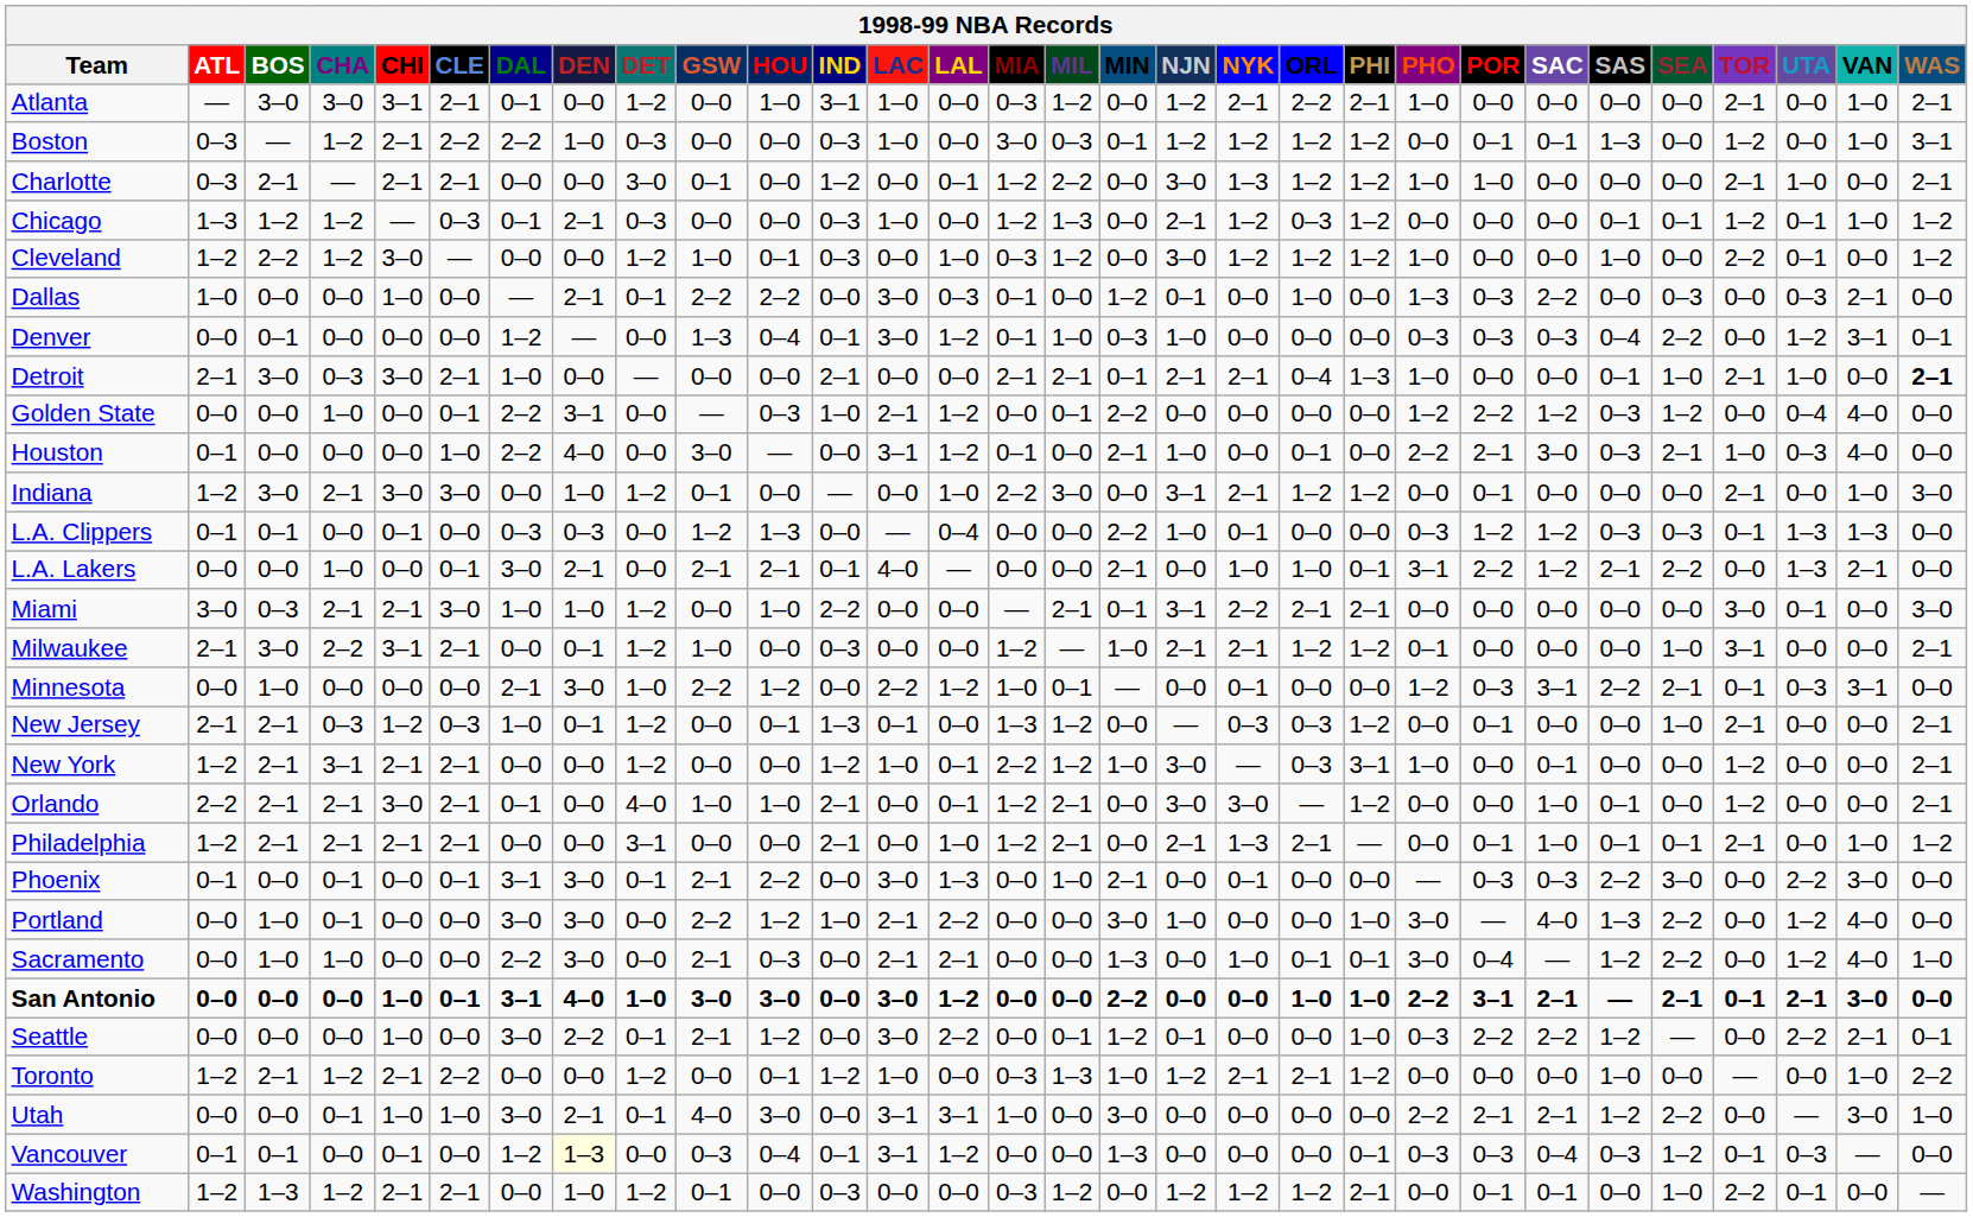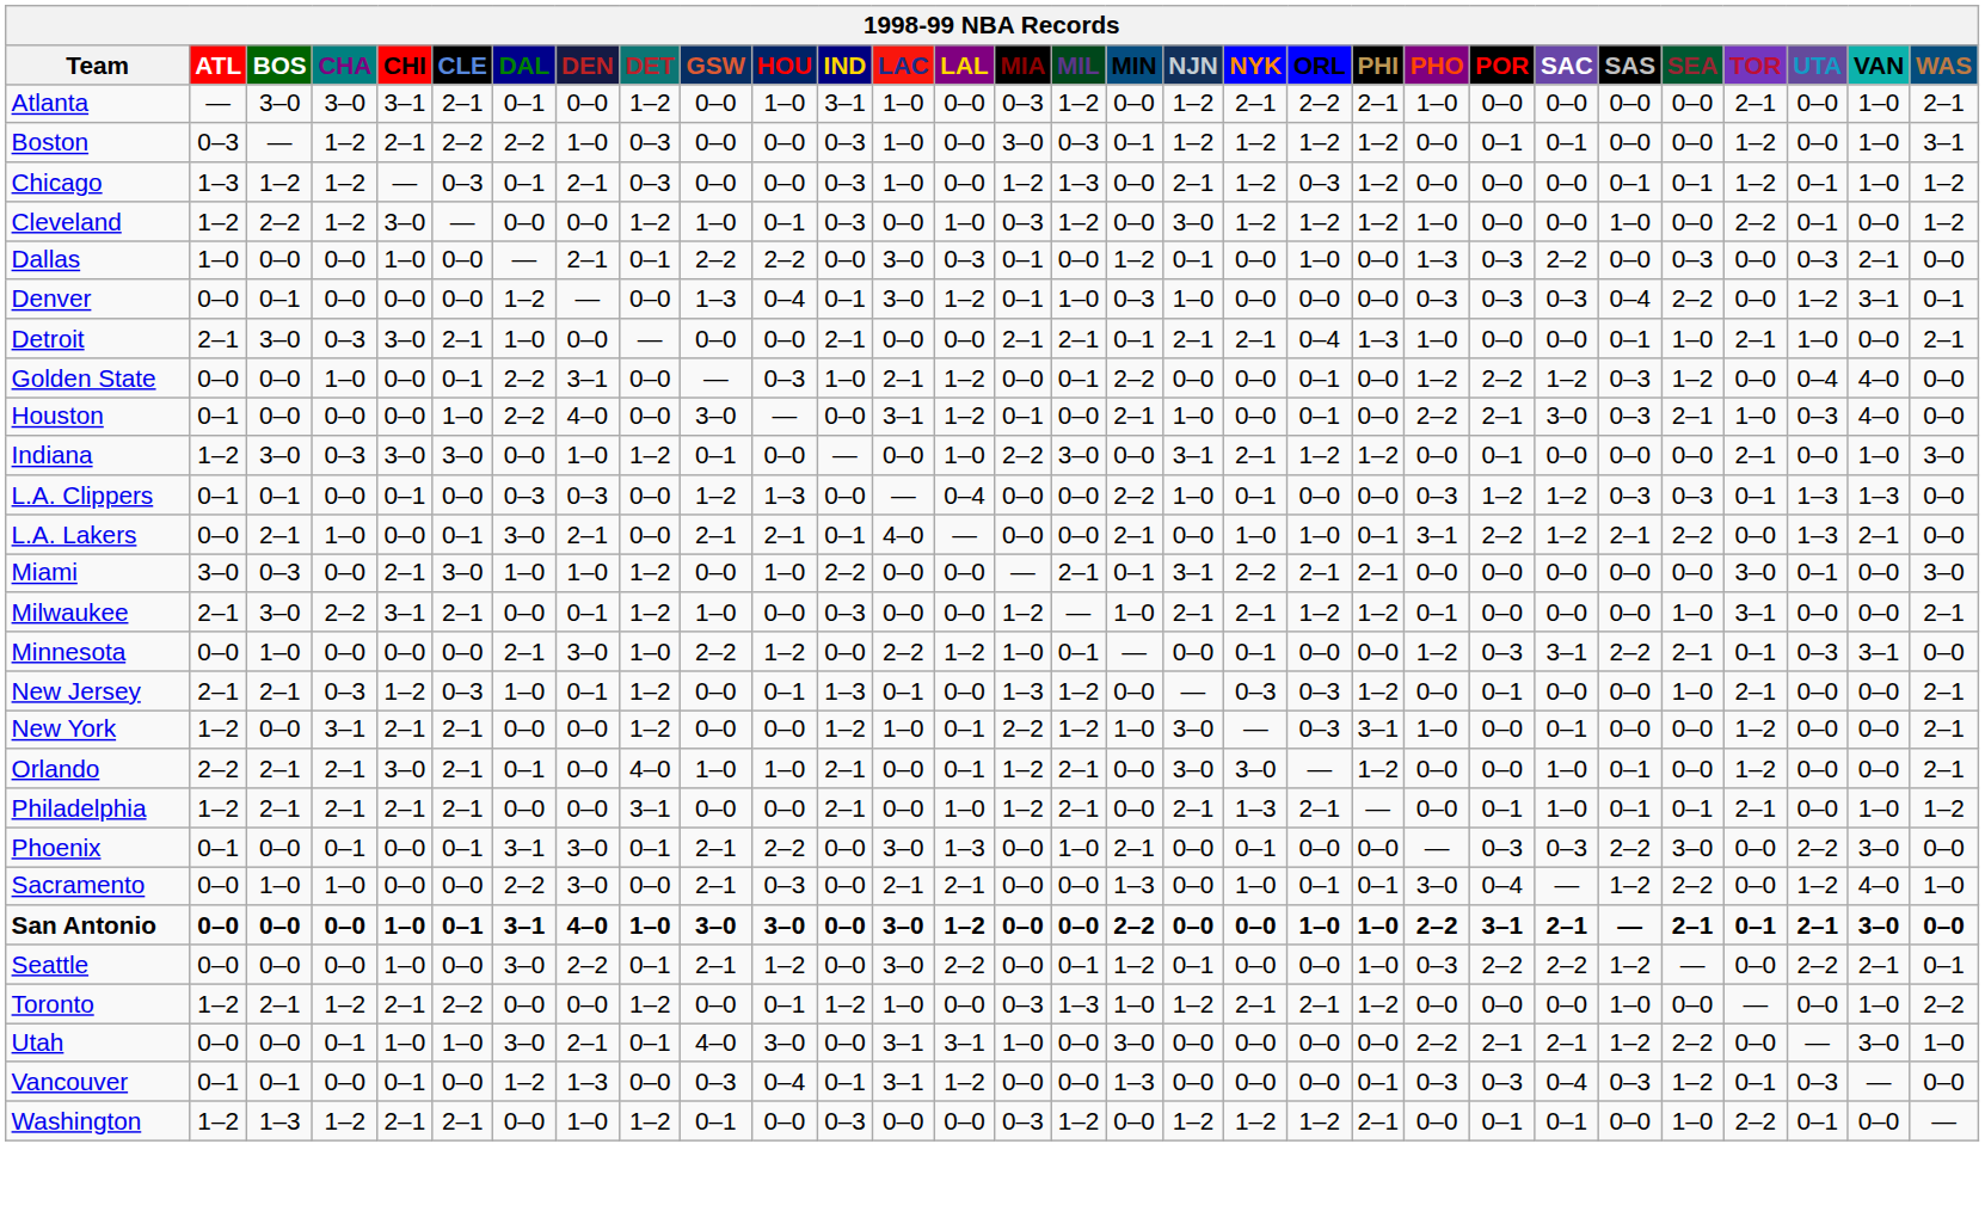Boston | SAS: 1–3 -> 0–0
- row: Charlotte | 0–3 | 2–1 | — | 2–1 | 2–1 | 0–0 | 0–0 | 3–0 | 0–1 | 0–0 | 1–2 | 0–0 | 0–1 | 1–2 | 2–2 | 0–0 | 3–0 | 1–3 | 1–2 | 1–2 | 1–0 | 1–0 | 0–0 | 0–0 | 0–0 | 2–1 | 1–0 | 0–0 | 2–1
Detroit | WAS: bold -> normal
Golden State | ORL: 0–0 -> 0–1
Indiana | CHA: 2–1 -> 0–3
L.A. Lakers | BOS: 0–0 -> 2–1
Miami | CHA: 2–1 -> 0–0
New York | BOS: 2–1 -> 0–0
- row: Portland | 0–0 | 1–0 | 0–1 | 0–0 | 0–0 | 3–0 | 3–0 | 0–0 | 2–2 | 1–2 | 1–0 | 2–1 | 2–2 | 0–0 | 0–0 | 3–0 | 1–0 | 0–0 | 0–0 | 1–0 | 3–0 | — | 4–0 | 1–3 | 2–2 | 0–0 | 1–2 | 4–0 | 0–0
Vancouver | DEN: lightyellow background -> no background
